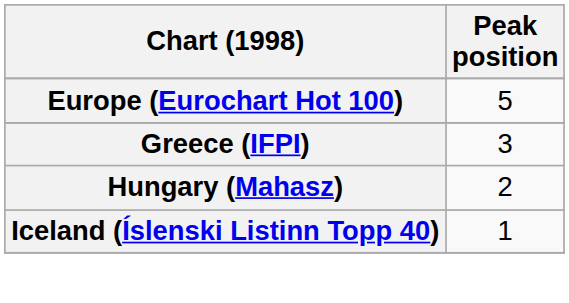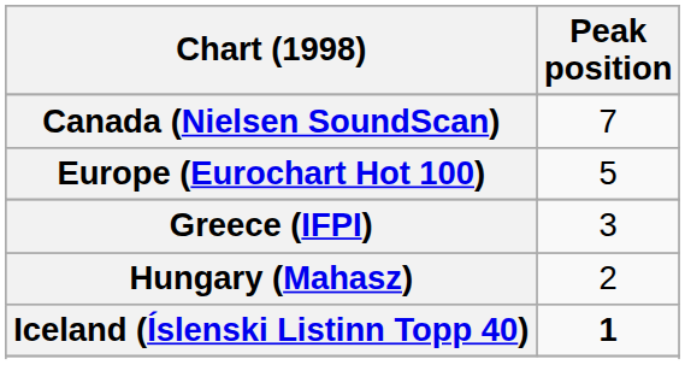+ row: Canada (Nielsen SoundScan) | 7
Iceland (Íslenski Listinn Topp 40) | Peak position: normal -> bold
